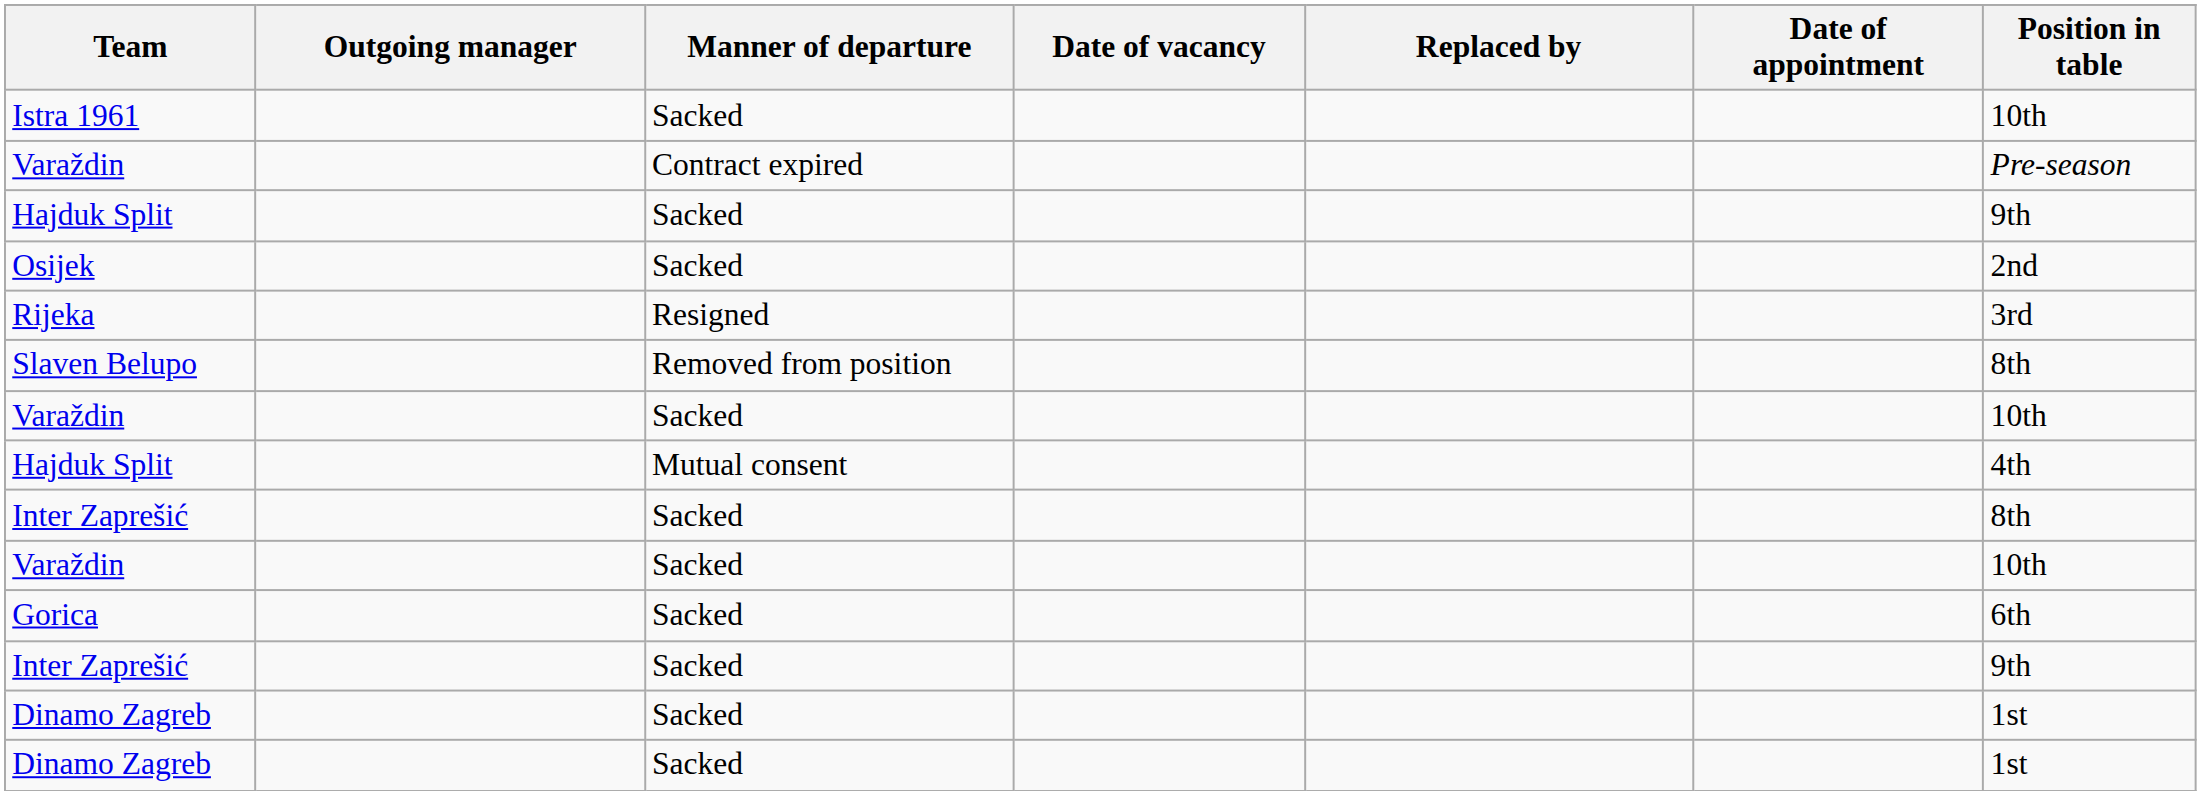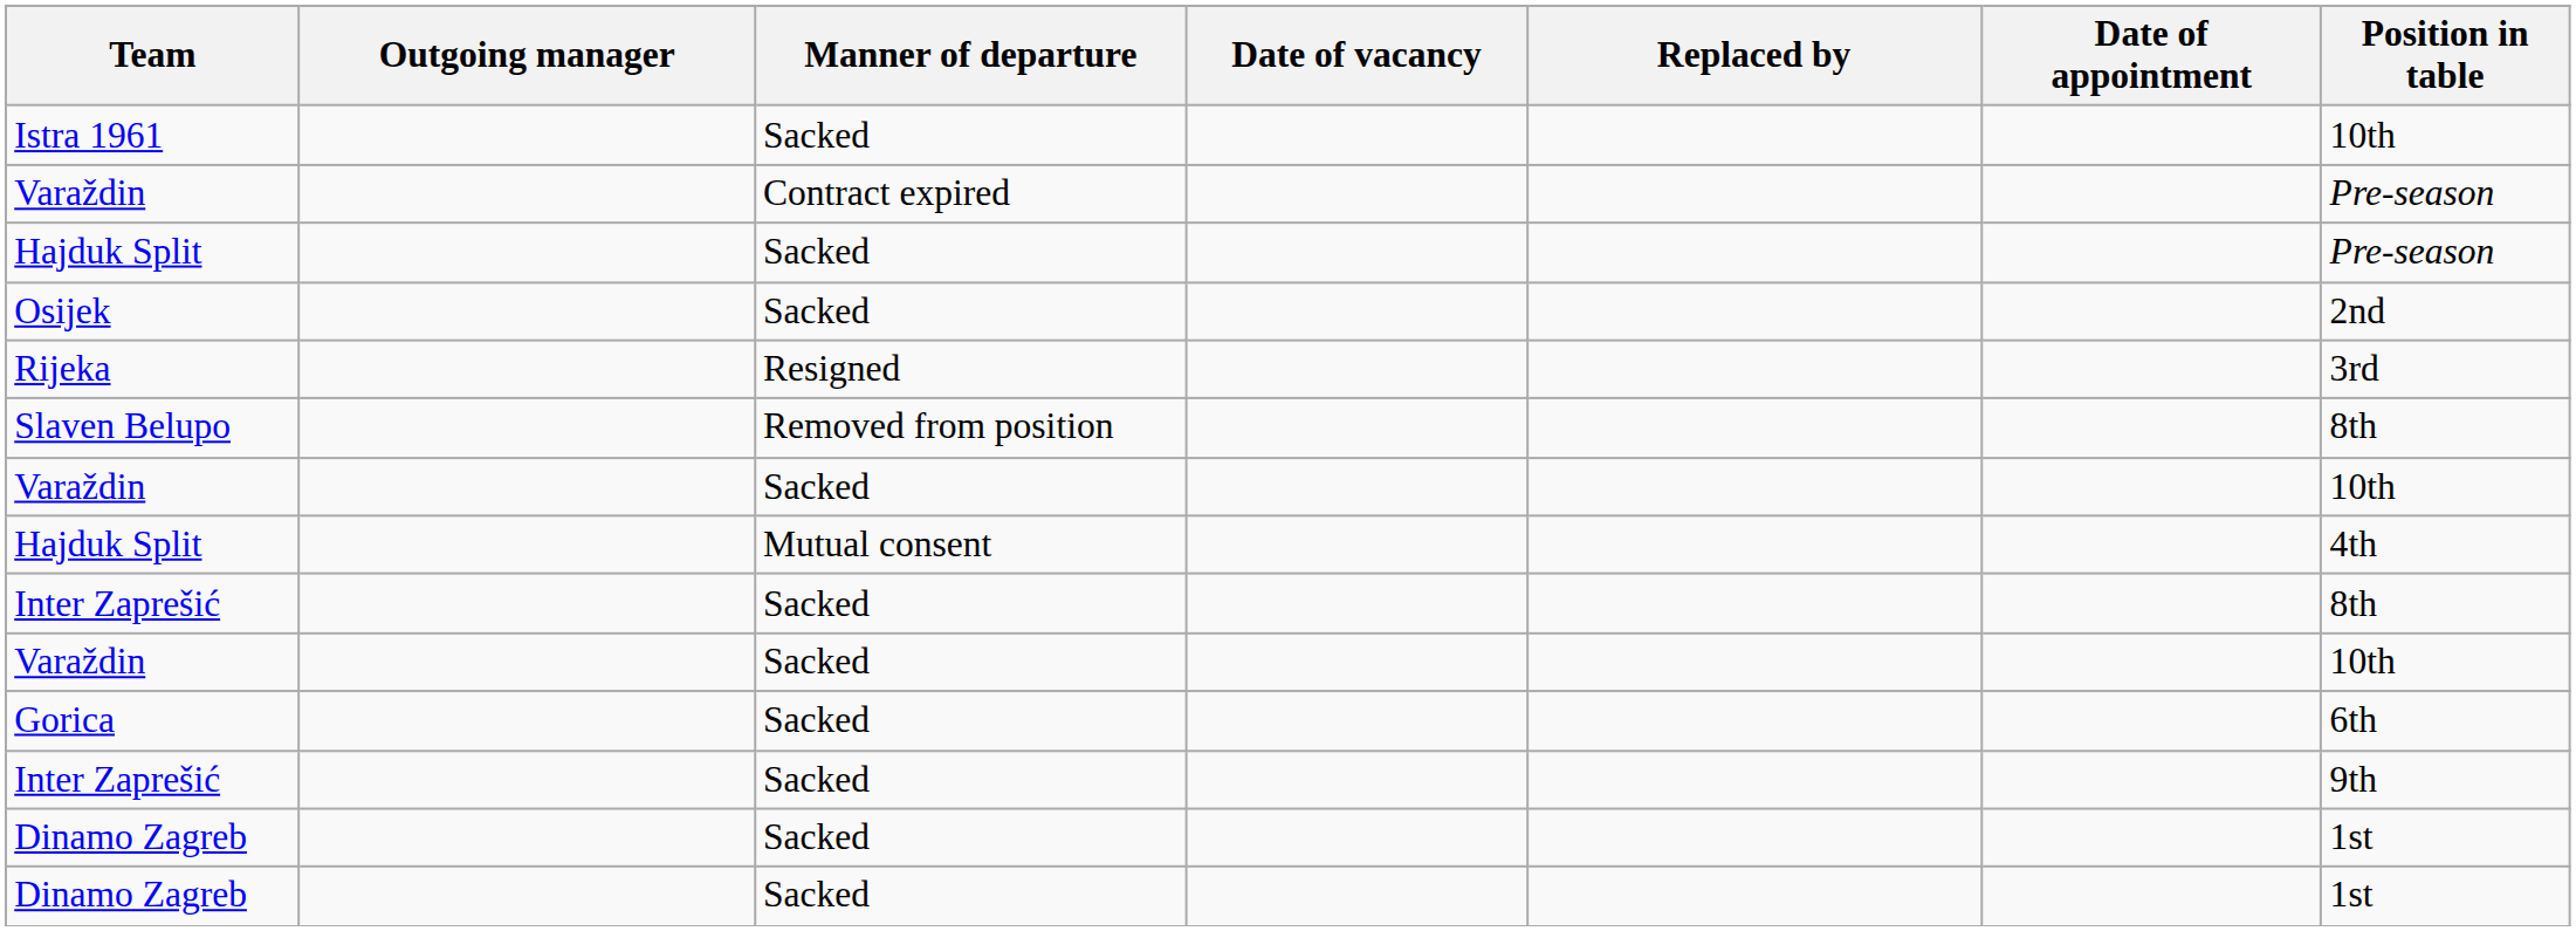Hajduk Split / Sacked | Position in table: 9th -> Pre-season
